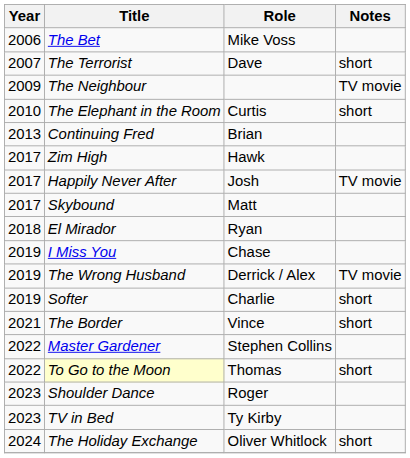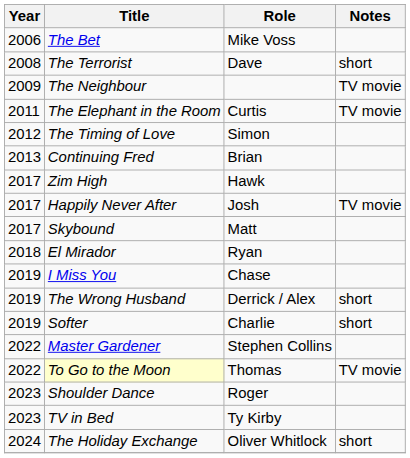The Terrorist | Year: 2007 -> 2008
The Elephant in the Room | Year: 2010 -> 2011
The Elephant in the Room | Notes: short -> TV movie
+ row: 2012 | The Timing of Love | Simon
The Wrong Husband | Notes: TV movie -> short
- row: 2021 | The Border | Vince | short
To Go to the Moon | Notes: short -> TV movie
